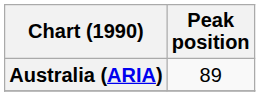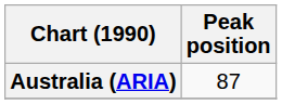Australia (ARIA) | Peak position: 89 -> 87
